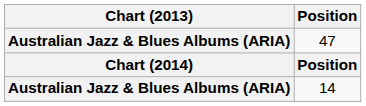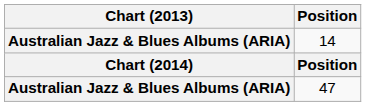rows swapped: 14 <-> 47
